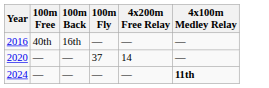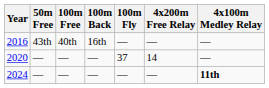+ column: 50m Free | 43th | — | —
